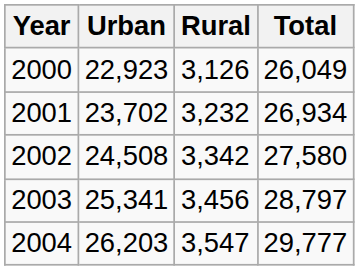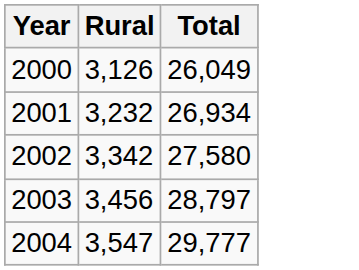- column: Urban | 22,923 | 23,702 | 24,508 | 25,341 | 26,203
